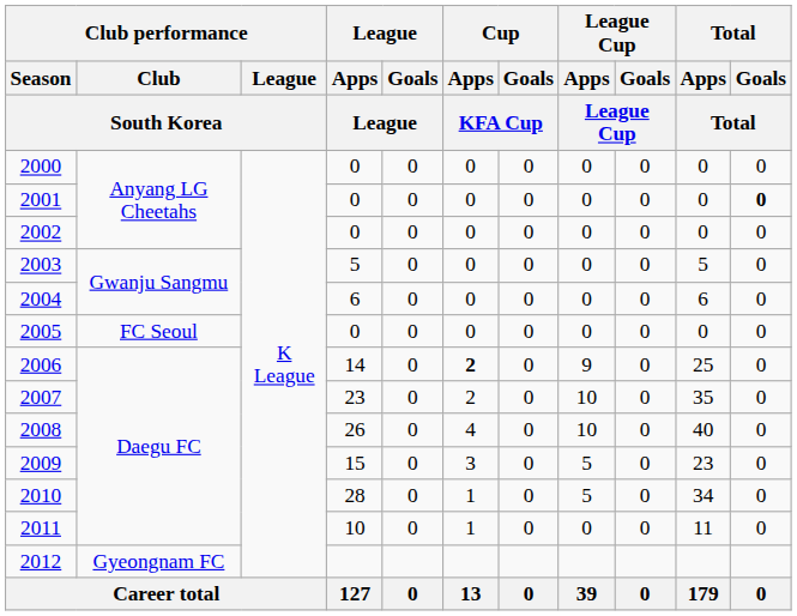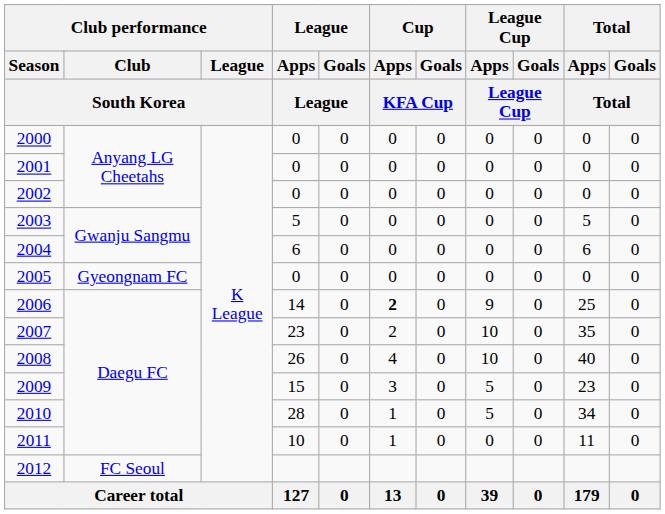2001 | Total / Goals / Total: bold -> normal
2005 | Club performance / Club / South Korea: FC Seoul -> Gyeongnam FC
2012 | Club performance / Club / South Korea: Gyeongnam FC -> FC Seoul
